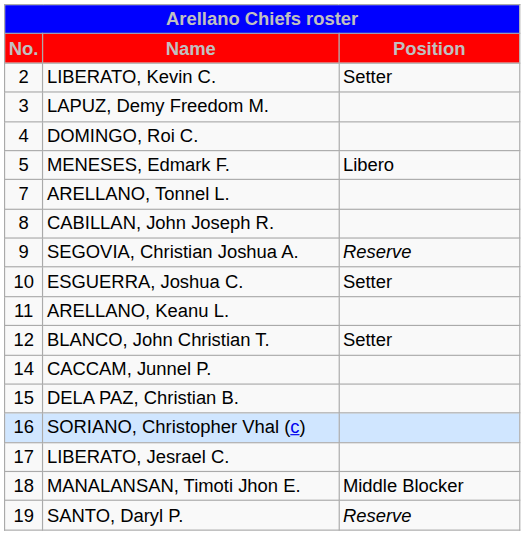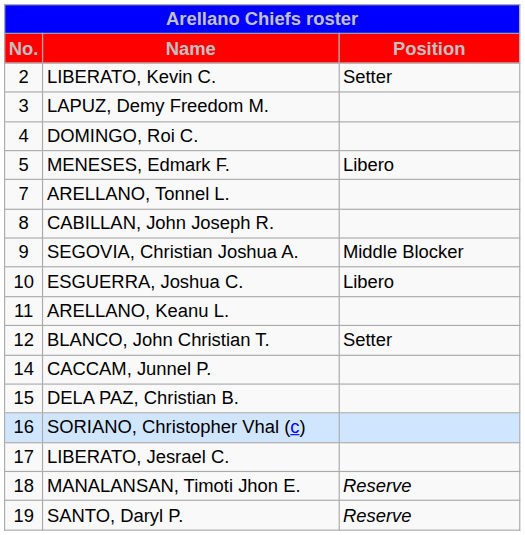SEGOVIA, Christian Joshua A. | Position: Reserve -> Middle Blocker
ESGUERRA, Joshua C. | Position: Setter -> Libero
MANALANSAN, Timoti Jhon E. | Position: Middle Blocker -> Reserve
